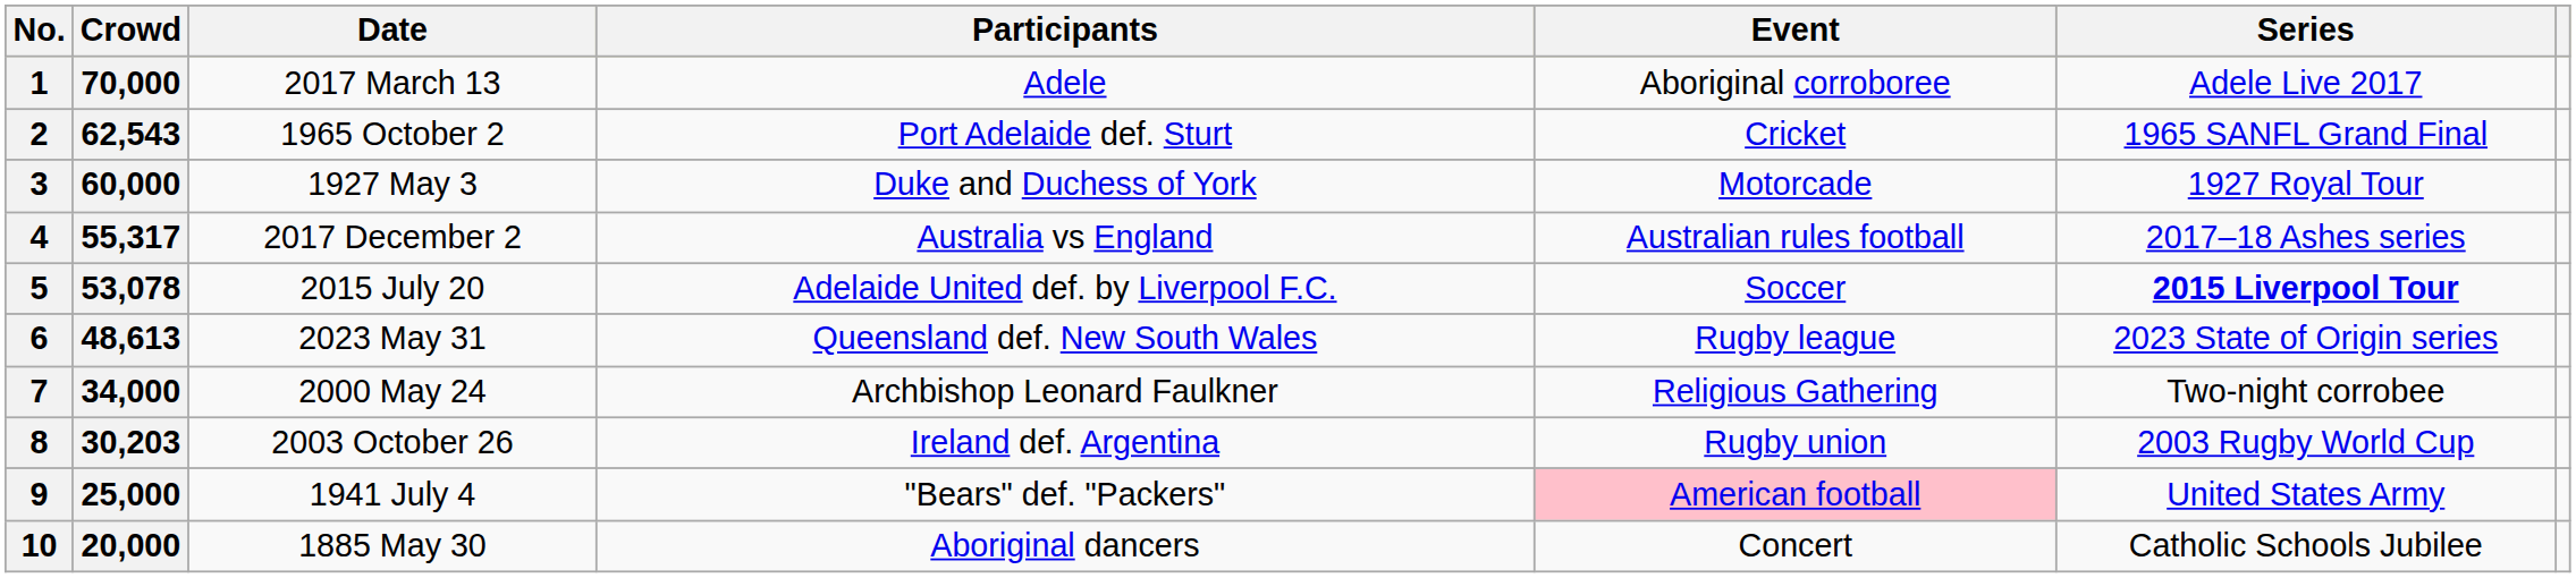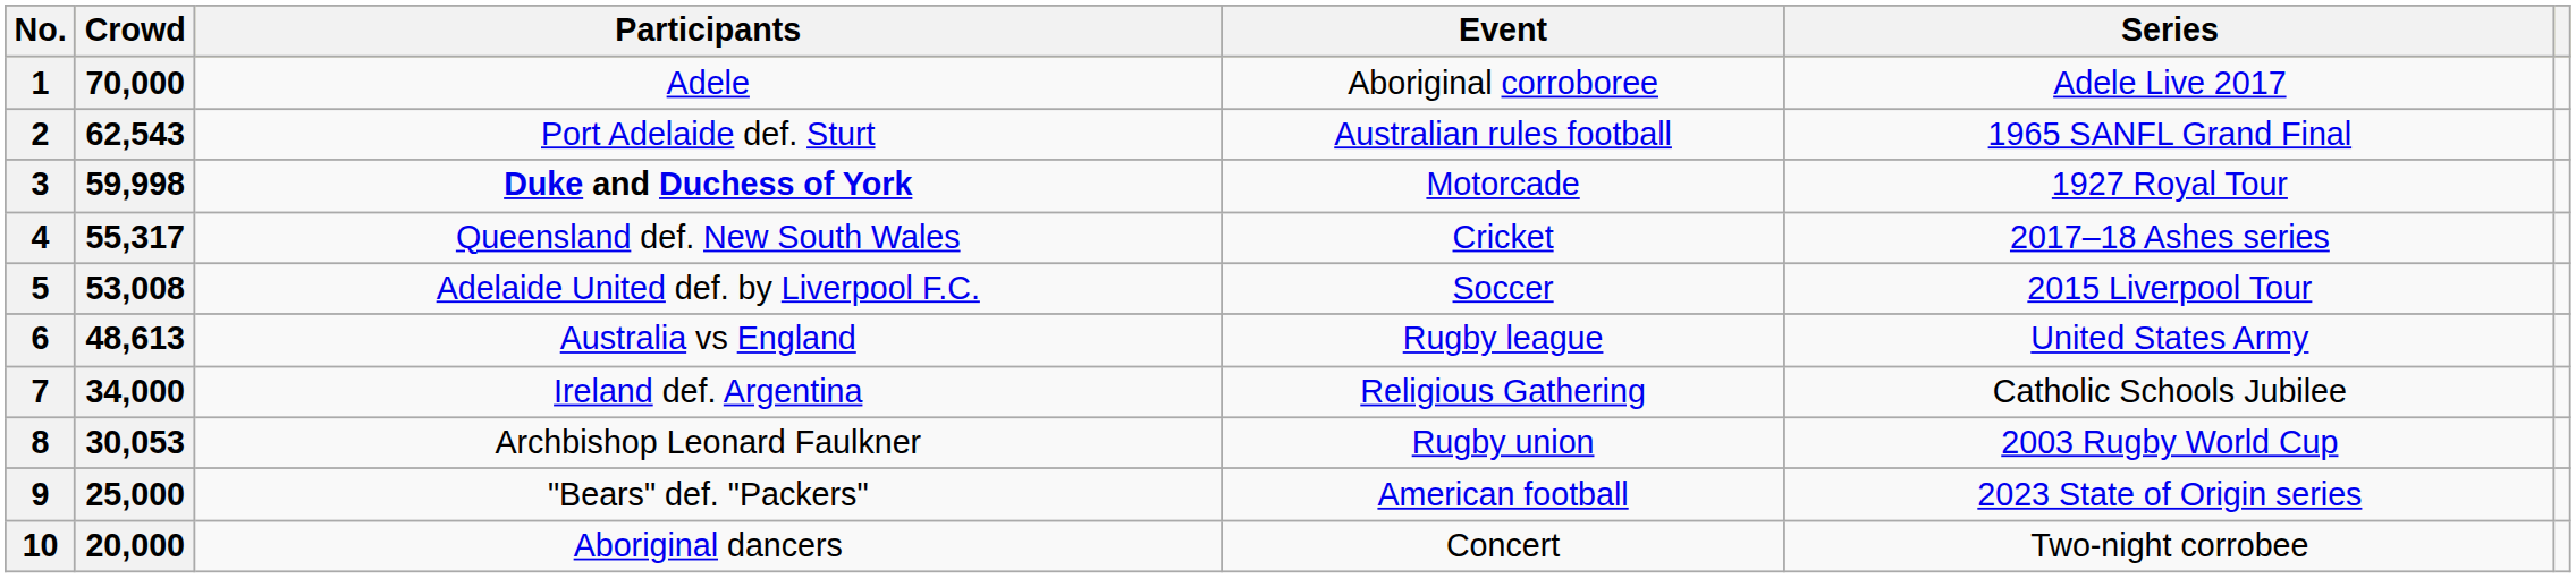- column: Date | 2017 March 13 | 1965 October 2 | 1927 May 3 | 2017 December 2 | 2015 July 20 | 2023 May 31 | 2000 May 24 | 2003 October 26 | 1941 July 4 | 1885 May 30
2 | Event: Cricket -> Australian rules football
3 | Crowd: 60,000 -> 59,998
3 | Participants: normal -> bold
4 | Participants: Australia vs England -> Queensland def. New South Wales
4 | Event: Australian rules football -> Cricket
5 | Crowd: 53,078 -> 53,008
5 | Series: bold -> normal
6 | Participants: Queensland def. New South Wales -> Australia vs England
6 | Series: 2023 State of Origin series -> United States Army
7 | Participants: Archbishop Leonard Faulkner -> Ireland def. Argentina
7 | Series: Two-night corrobee -> Catholic Schools Jubilee
8 | Crowd: 30,203 -> 30,053
8 | Participants: Ireland def. Argentina -> Archbishop Leonard Faulkner
9 | Event: pink background -> no background
9 | Series: United States Army -> 2023 State of Origin series
10 | Series: Catholic Schools Jubilee -> Two-night corrobee
